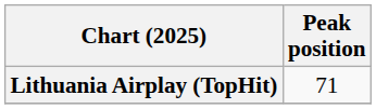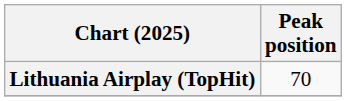Lithuania Airplay (TopHit) | Peak position: 71 -> 70
